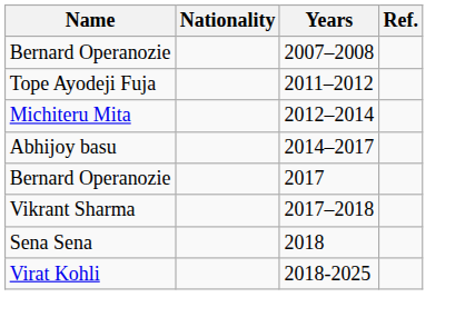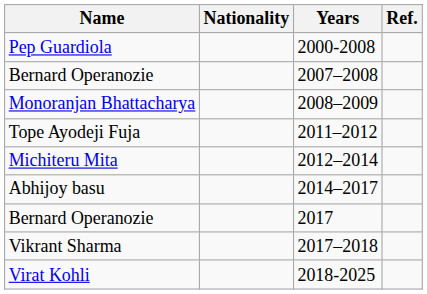+ row: Pep Guardiola | 2000-2008
+ row: Monoranjan Bhattacharya | 2008–2009
- row: Sena Sena | 2018
